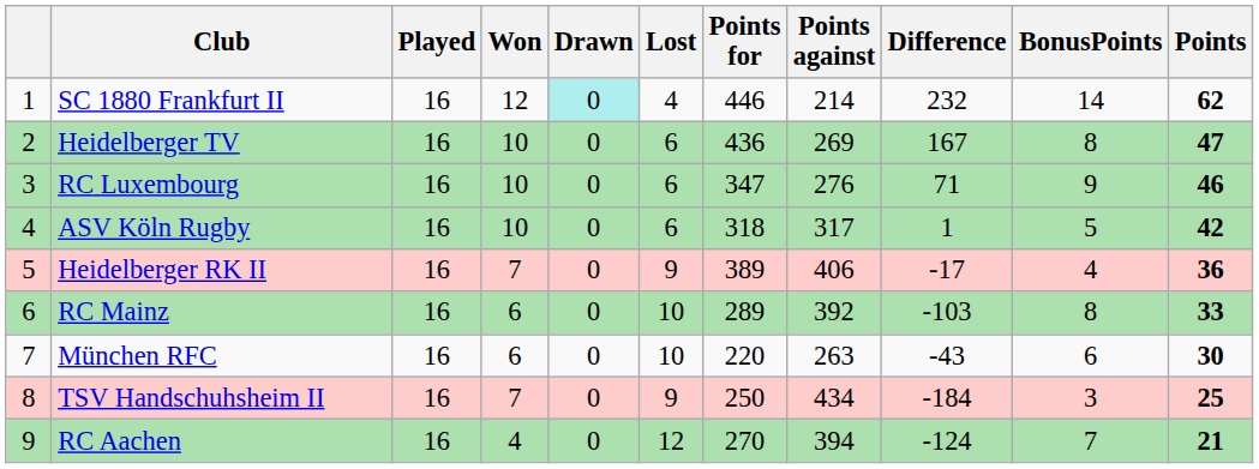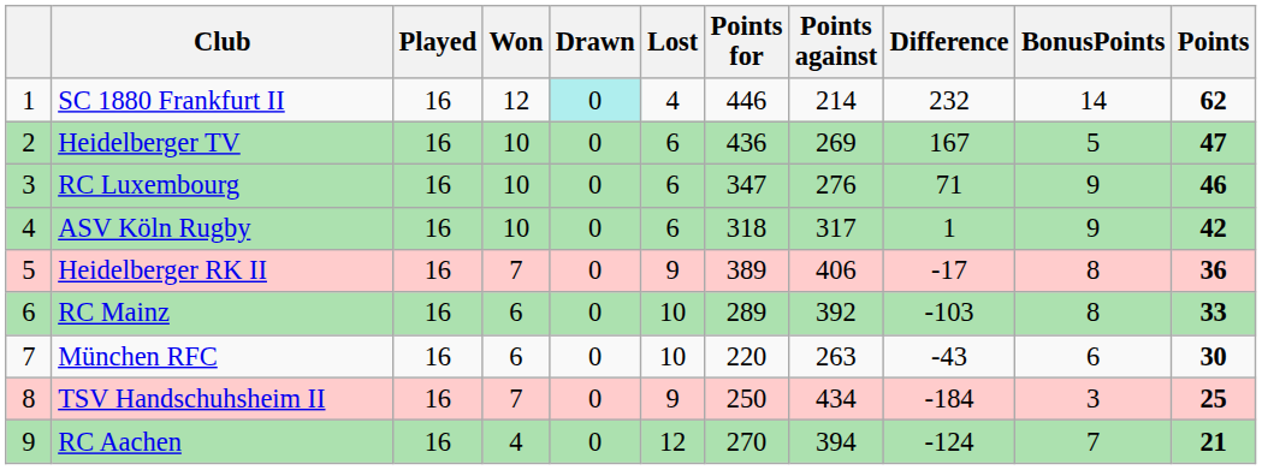Heidelberger TV | BonusPoints: 8 -> 5
ASV Köln Rugby | BonusPoints: 5 -> 9
Heidelberger RK II | BonusPoints: 4 -> 8
